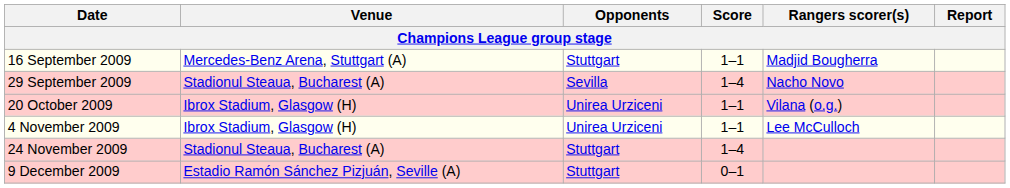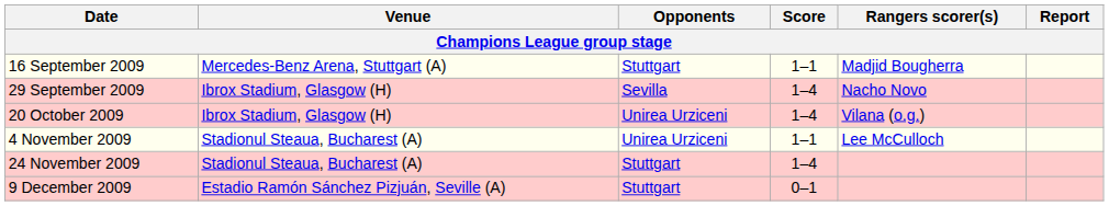29 September 2009 | Venue: Stadionul Steaua, Bucharest (A) -> Ibrox Stadium, Glasgow (H)
20 October 2009 | Score: 1–1 -> 1–4
4 November 2009 | Venue: Ibrox Stadium, Glasgow (H) -> Stadionul Steaua, Bucharest (A)
